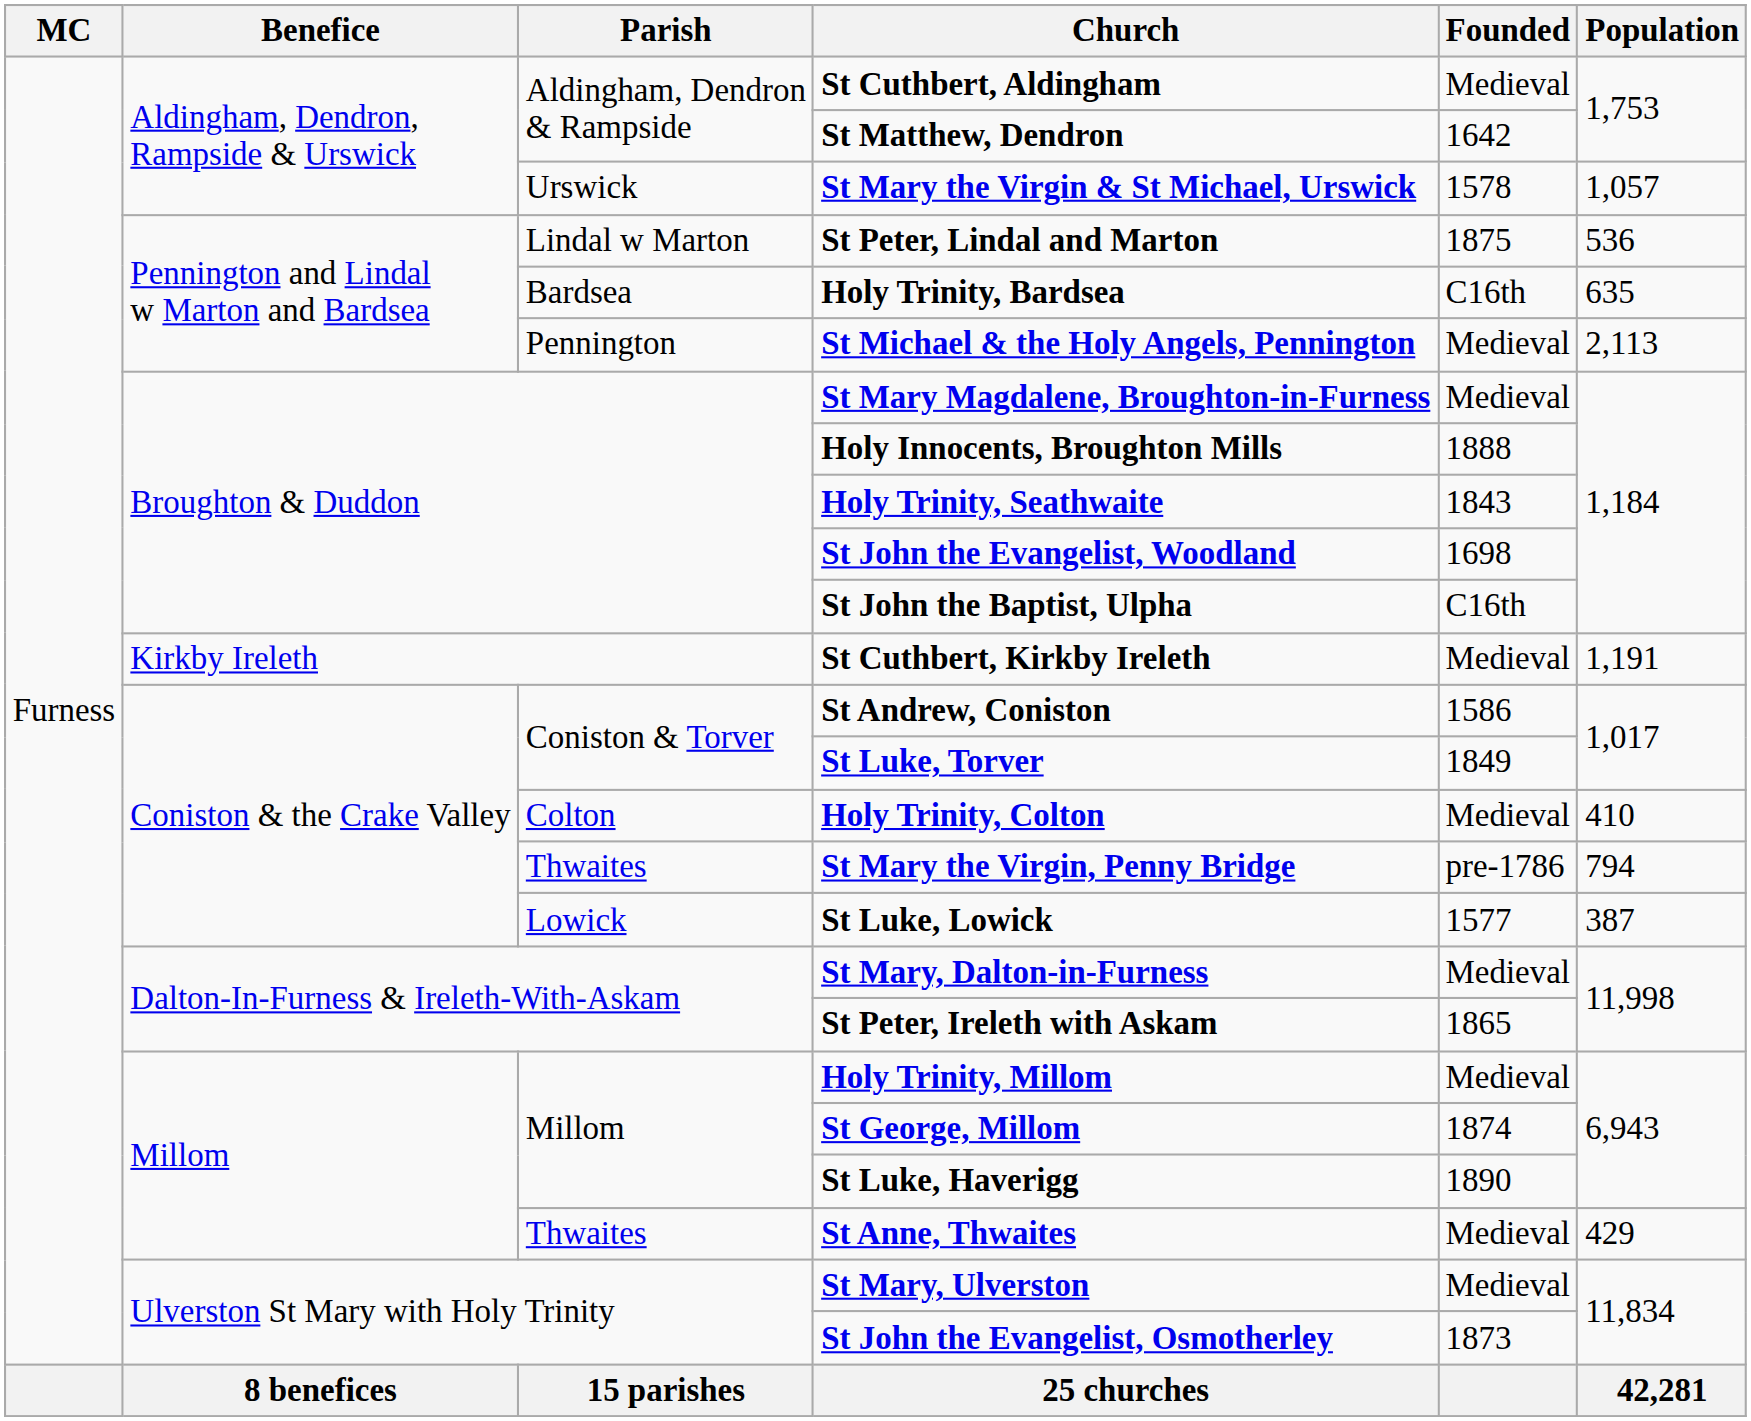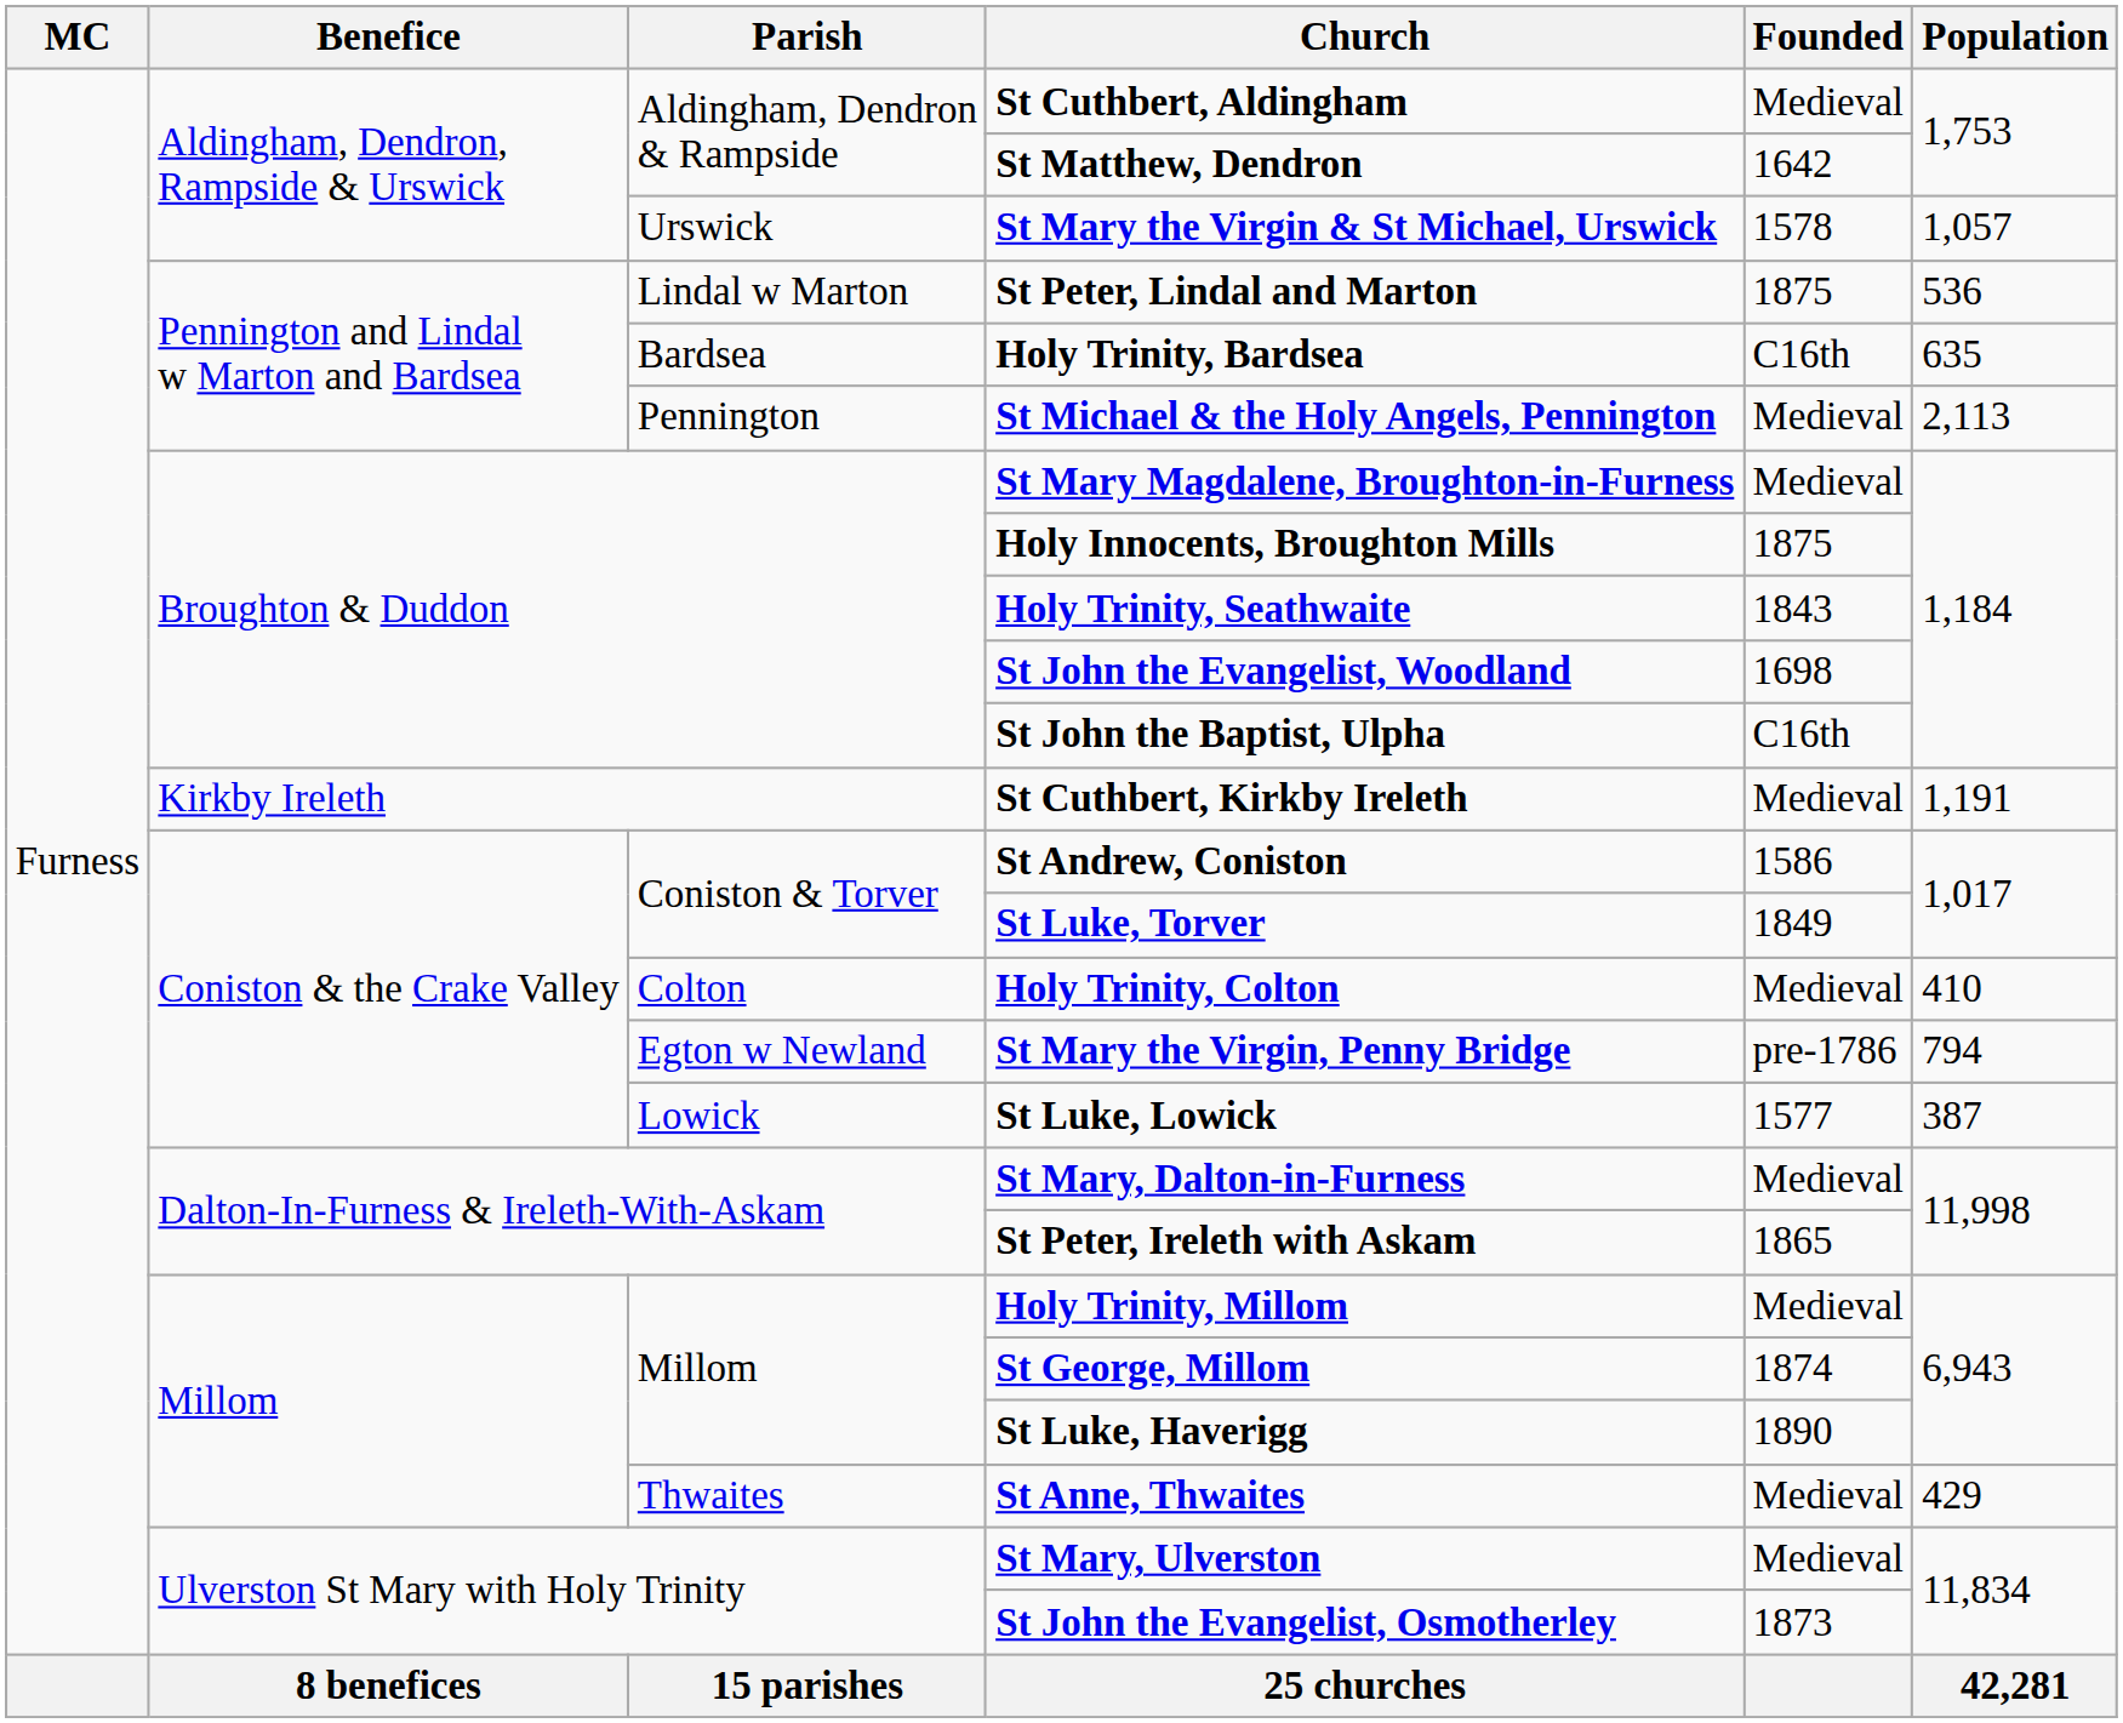Holy Innocents, Broughton Mills | Founded: 1888 -> 1875
St Mary the Virgin, Penny Bridge | Parish: Thwaites -> Egton w Newland
